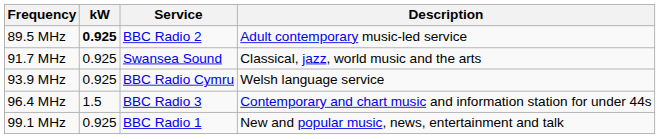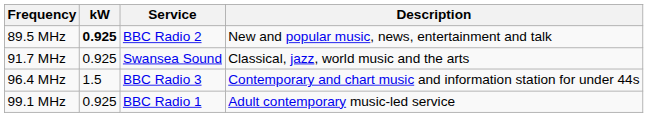89.5 MHz | Description: Adult contemporary music-led service -> New and popular music, news, entertainment and talk
- row: 93.9 MHz | 0.925 | BBC Radio Cymru | Welsh language service
99.1 MHz | Description: New and popular music, news, entertainment and talk -> Adult contemporary music-led service
